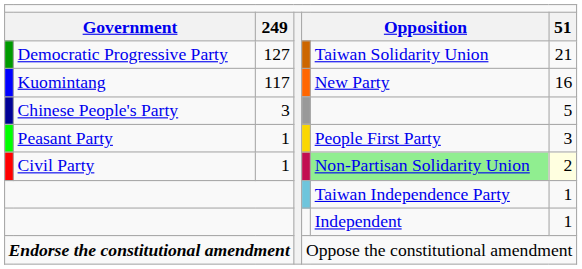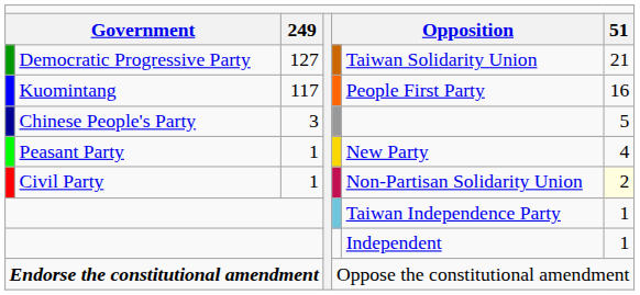Kuomintang | column 6: New Party -> People First Party
Peasant Party | column 6: People First Party -> New Party
Peasant Party | column 7: 3 -> 4
Civil Party | column 6: lightgreen background -> no background
